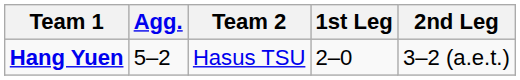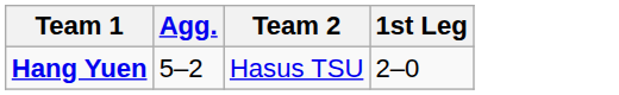- column: 2nd Leg | 3–2 (a.e.t.)
